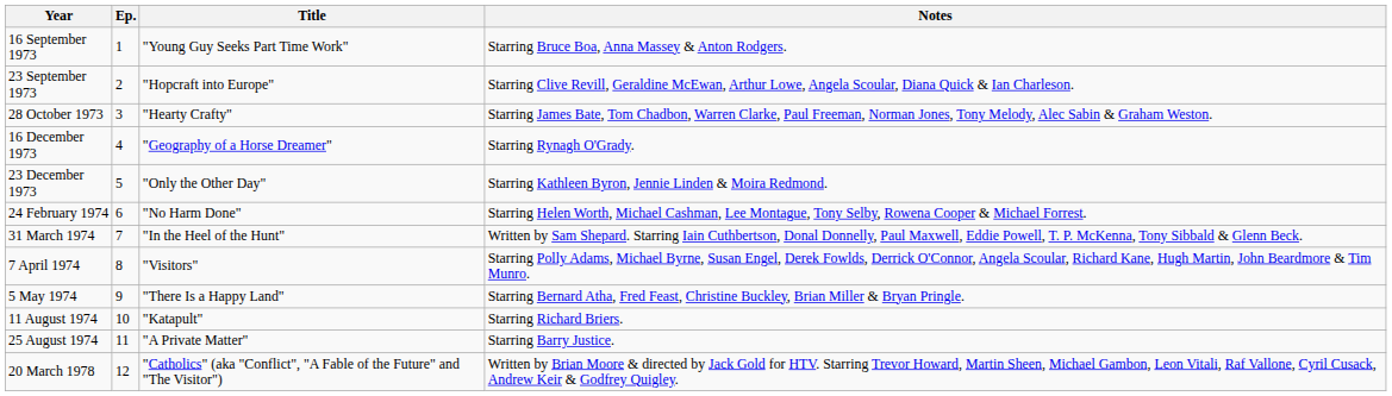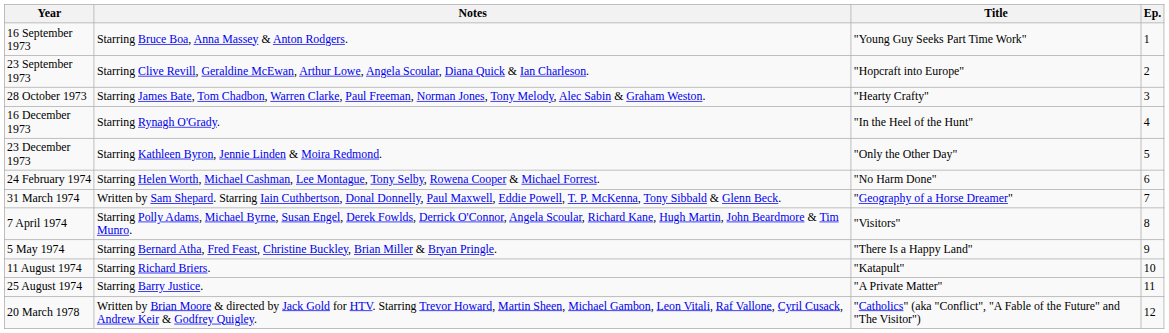columns swapped: Ep. <-> Notes
16 December 1973 | Title: "Geography of a Horse Dreamer" -> "In the Heel of the Hunt"
31 March 1974 | Title: "In the Heel of the Hunt" -> "Geography of a Horse Dreamer"
